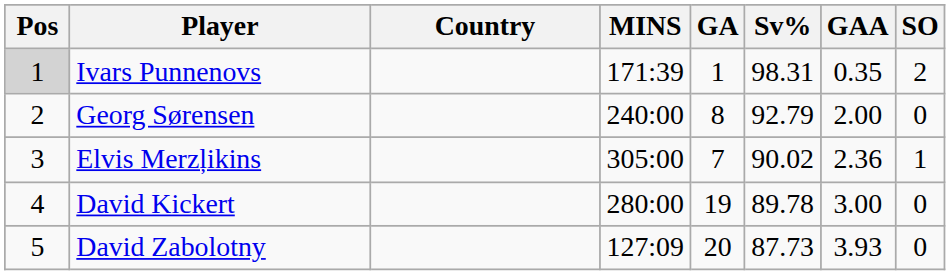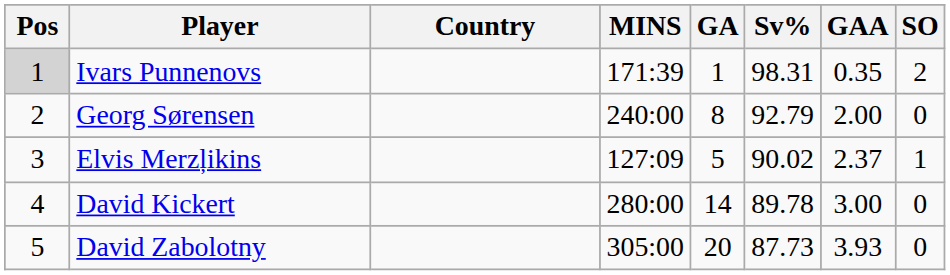Elvis Merzļikins | MINS: 305:00 -> 127:09
Elvis Merzļikins | GA: 7 -> 5
Elvis Merzļikins | GAA: 2.36 -> 2.37
David Kickert | GA: 19 -> 14
David Zabolotny | MINS: 127:09 -> 305:00
